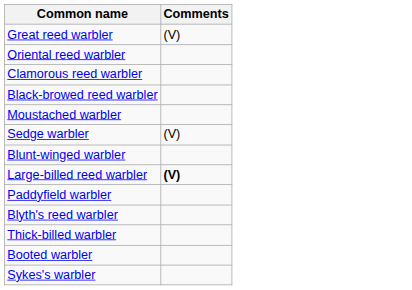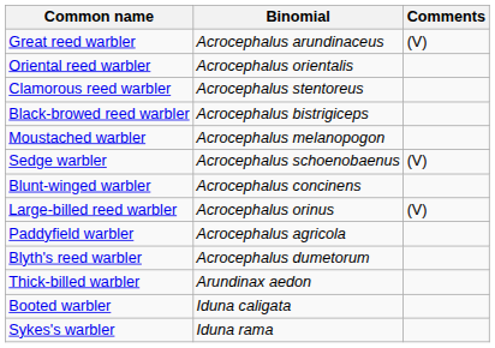+ column: Binomial | Acrocephalus arundinaceus | Acrocephalus orientalis | Acrocephalus stentoreus | Acrocephalus bistrigiceps | Acrocephalus melanopogon | Acrocephalus schoenobaenus | Acrocephalus concinens | Acrocephalus orinus | Acrocephalus agricola | Acrocephalus dumetorum | Arundinax aedon | Iduna caligata | Iduna rama
Large-billed reed warbler | Comments: bold -> normal
